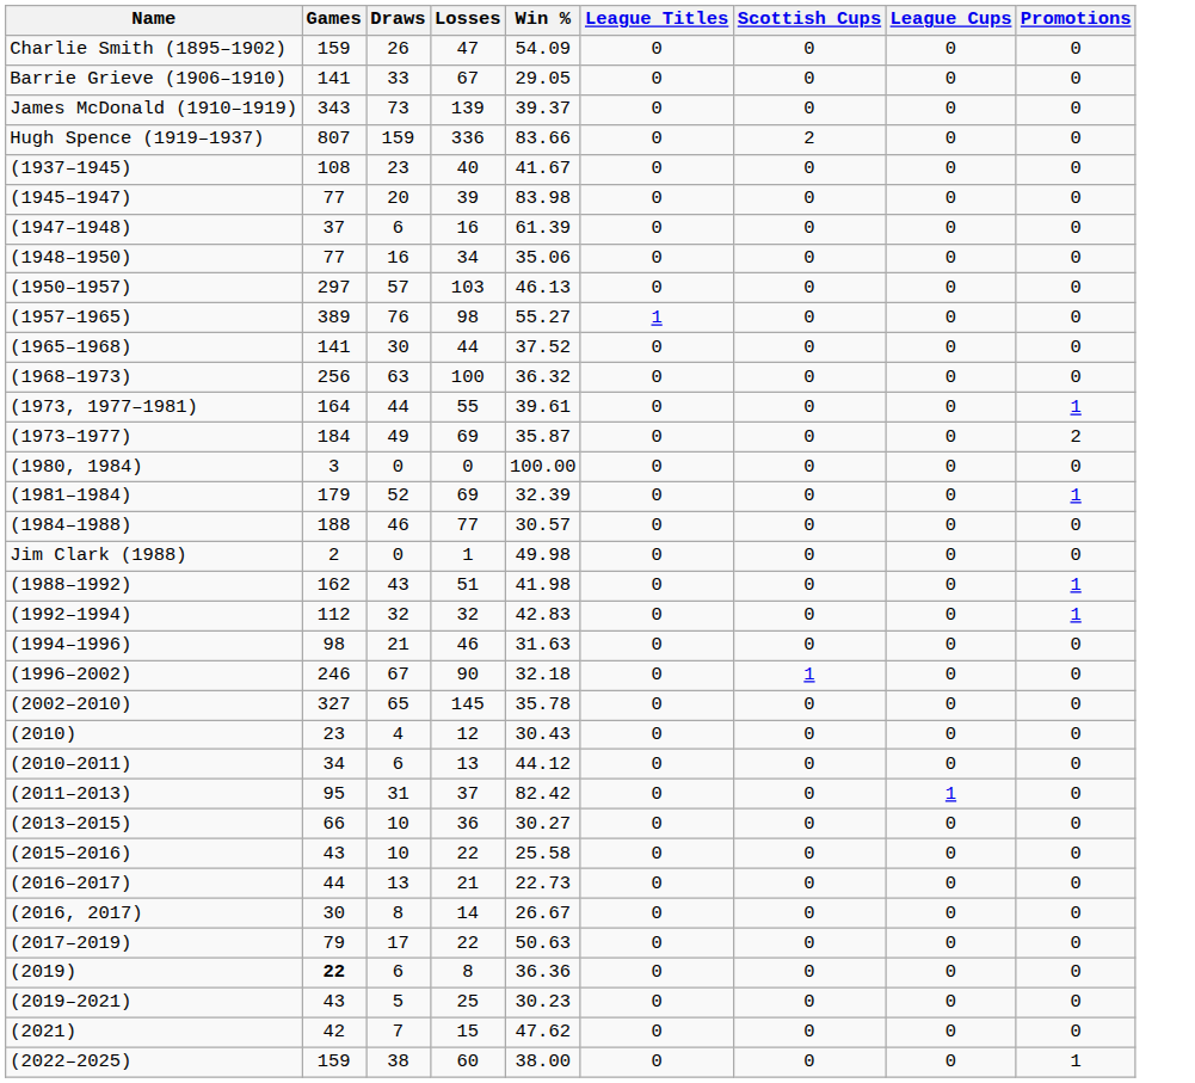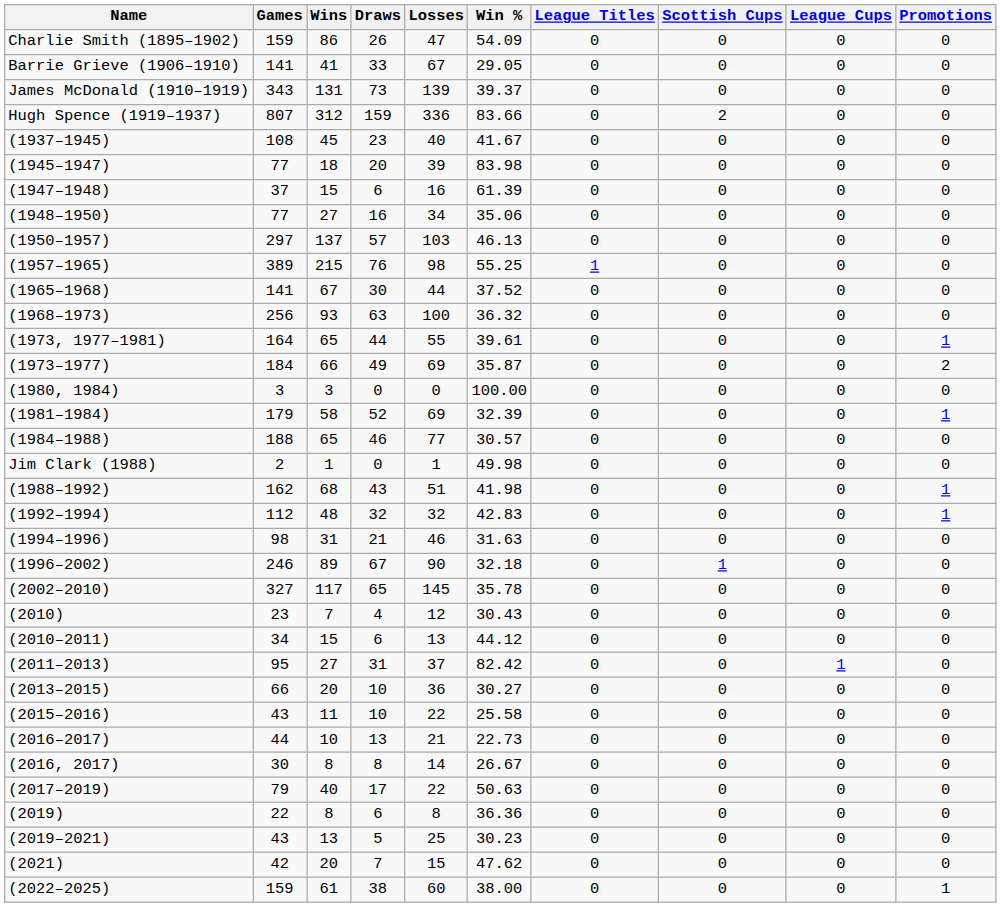+ column: Wins | 86 | 41 | 131 | 312 | 45 | 18 | 15 | 27 | 137 | 215 | 67 | 93 | 65 | 66 | 3 | 58 | 65 | 1 | 68 | 48 | 31 | 89 | 117 | 7 | 15 | 27 | 20 | 11 | 10 | 8 | 40 | 8 | 13 | 20 | 61
(1957–1965) | Win %: 55.27 -> 55.25
(2019) | Games: bold -> normal
